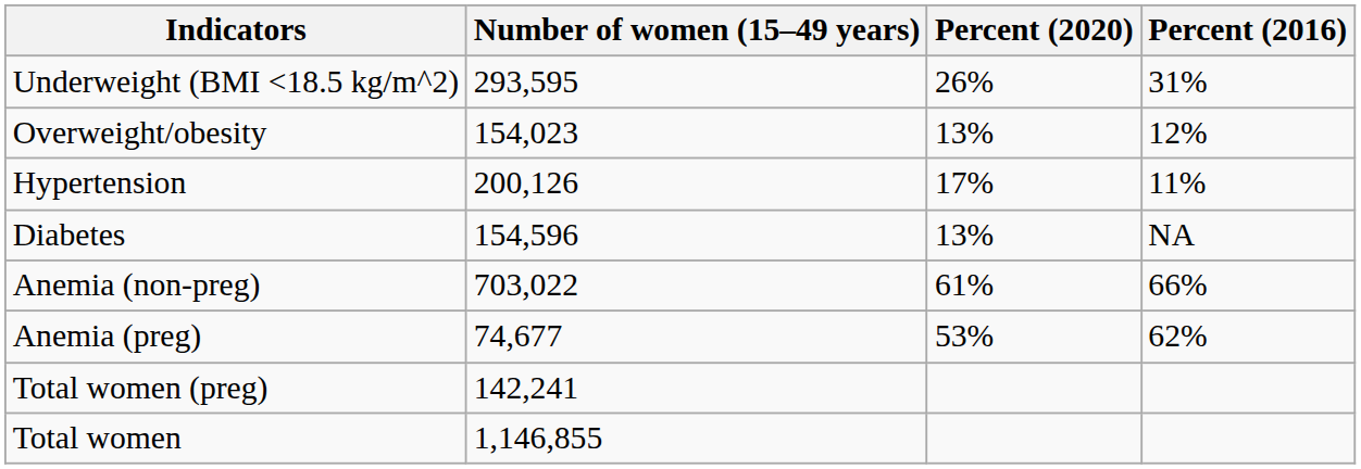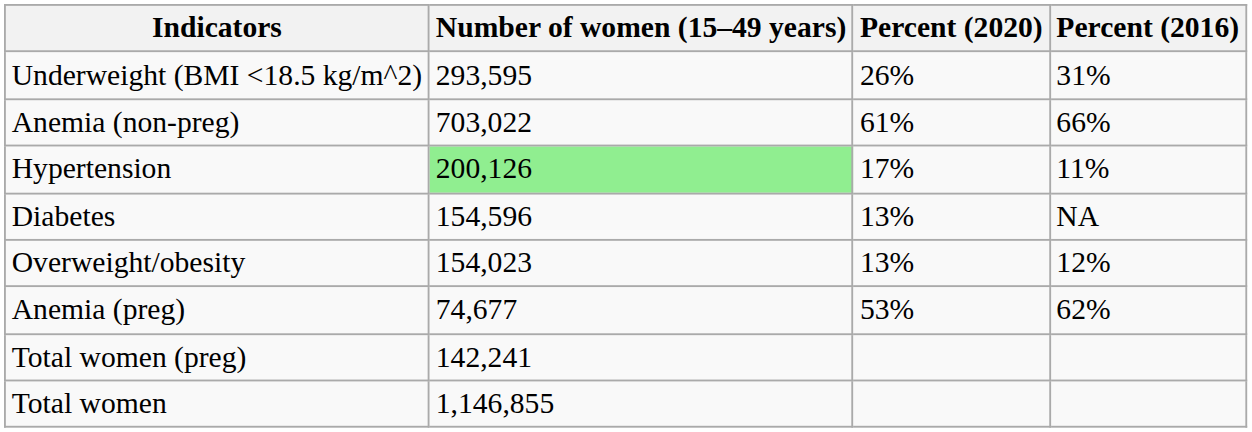rows swapped: Overweight/obesity <-> Anemia (non-preg)
Hypertension | Number of women (15–49 years): no background -> lightgreen background
